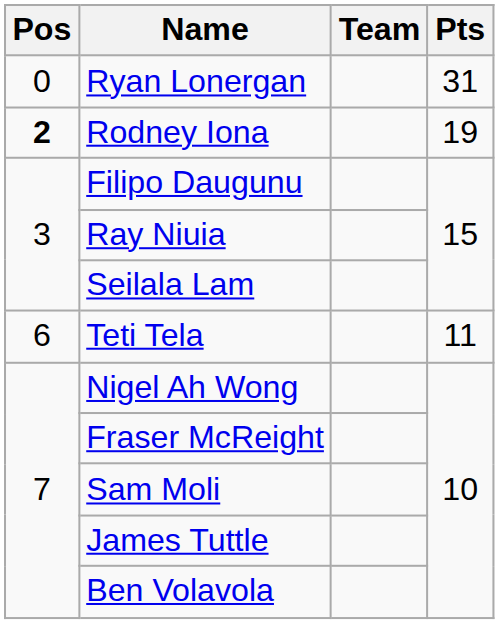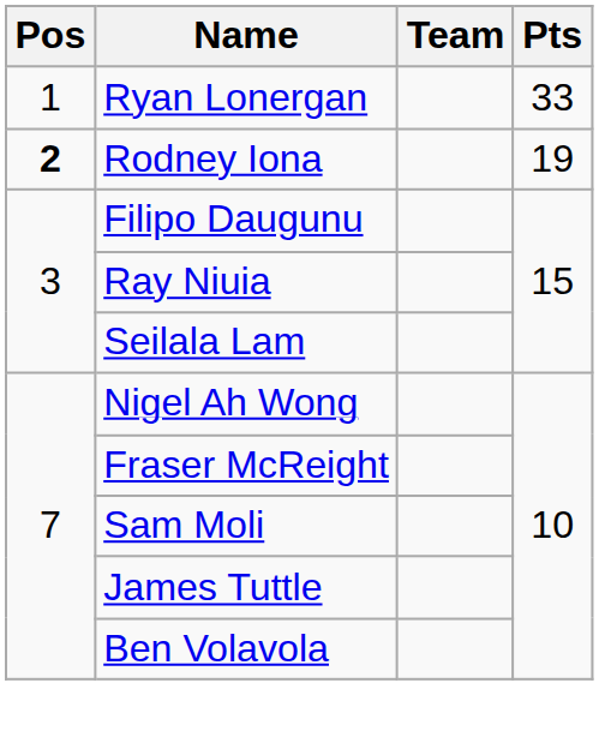Ryan Lonergan | Pos: 0 -> 1
Ryan Lonergan | Pts: 31 -> 33
- row: 6 | Teti Tela | 11
